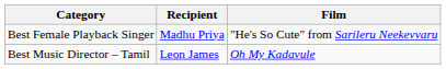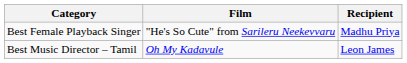columns swapped: Recipient <-> Film
